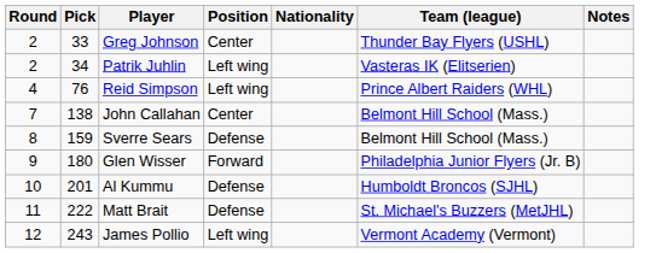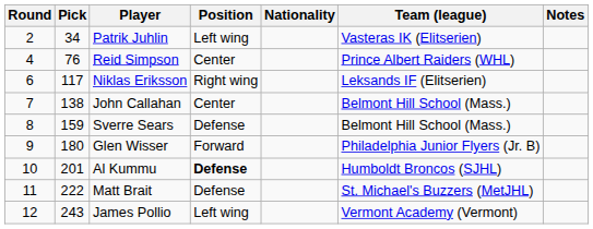- row: 2 | 33 | Greg Johnson | Center | Thunder Bay Flyers (USHL)
Reid Simpson | Position: Left wing -> Center
+ row: 6 | 117 | Niklas Eriksson | Right wing | Leksands IF (Elitserien)
Al Kummu | Position: normal -> bold
